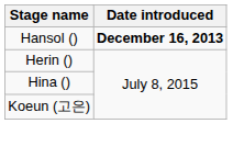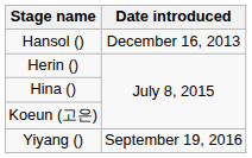Hansol () | Date introduced: bold -> normal
+ row: Yiyang () | September 19, 2016
